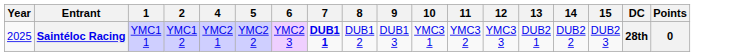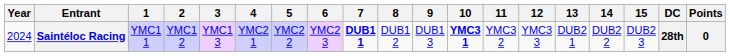+ column: 3 | YMC1 3
Saintéloc Racing | Year: 2025 -> 2024
Saintéloc Racing | 10: normal -> bold
